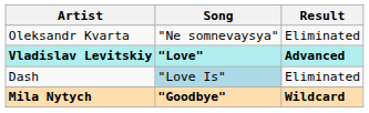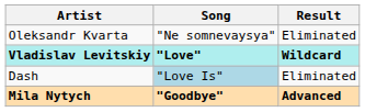Vladislav Levitskiy | Result: Advanced -> Wildcard
Mila Nytych | Result: Wildcard -> Advanced
